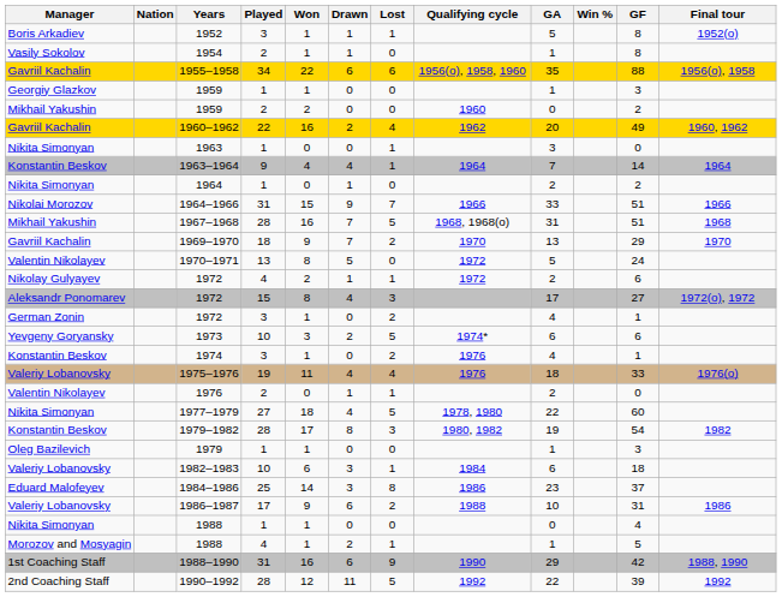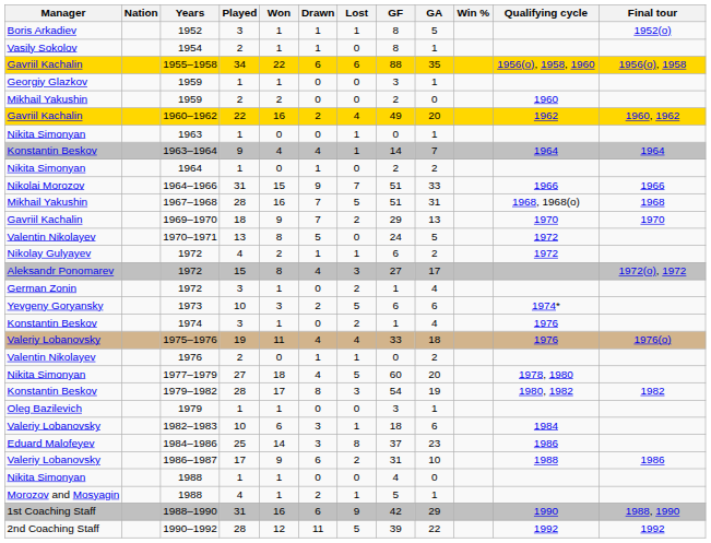columns swapped: GF <-> Qualifying cycle
1963 | GA: 3 -> 1
1977–1979 | GA: 22 -> 20
